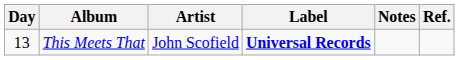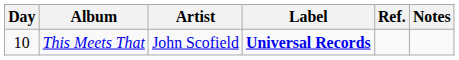columns swapped: Notes <-> Ref.
This Meets That | Day: 13 -> 10
